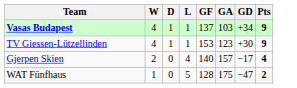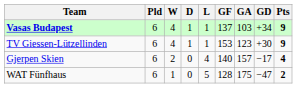+ column: Pld | 6 | 6 | 6 | 6
